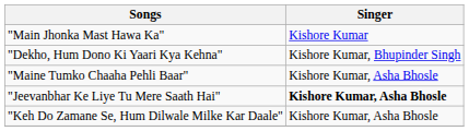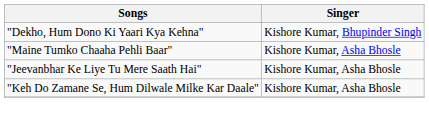- row: "Main Jhonka Mast Hawa Ka" | Kishore Kumar
"Jeevanbhar Ke Liye Tu Mere Saath Hai" | Singer: bold -> normal
